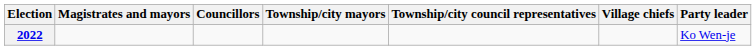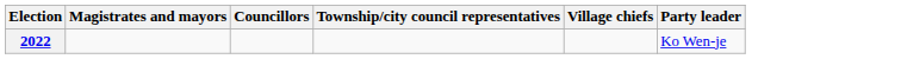- column: Township/city mayors
